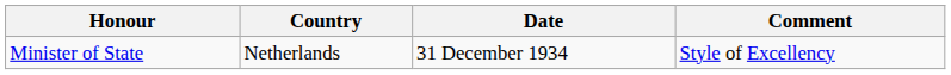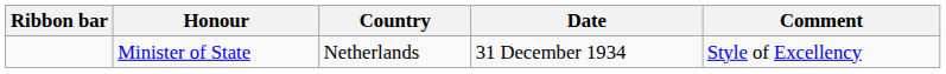+ column: Ribbon bar
